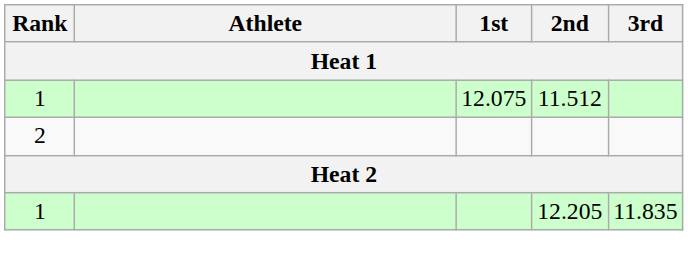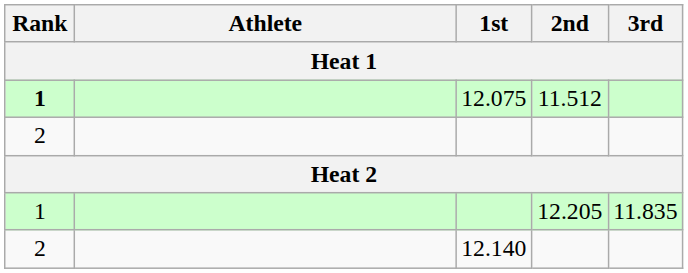12.075 | Rank: normal -> bold
+ row: 2 | 12.140
